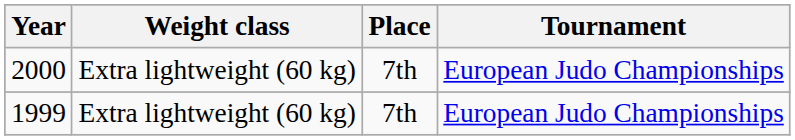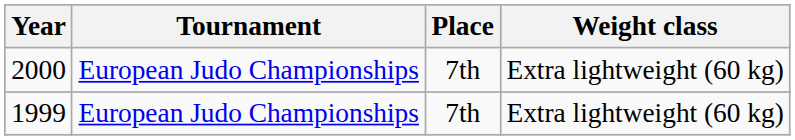columns swapped: Tournament <-> Weight class
